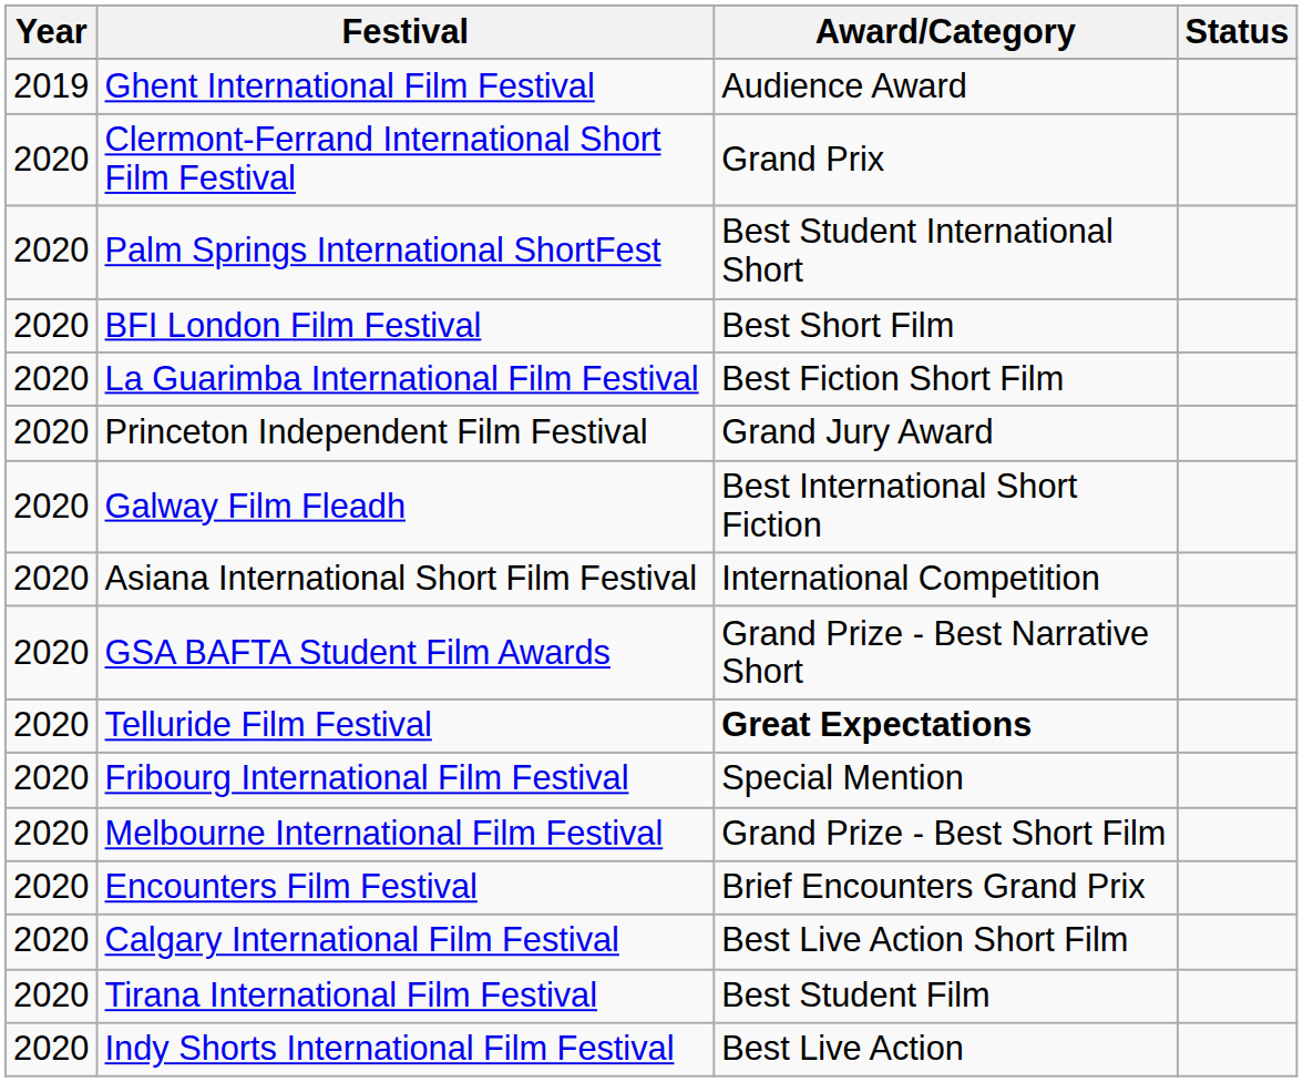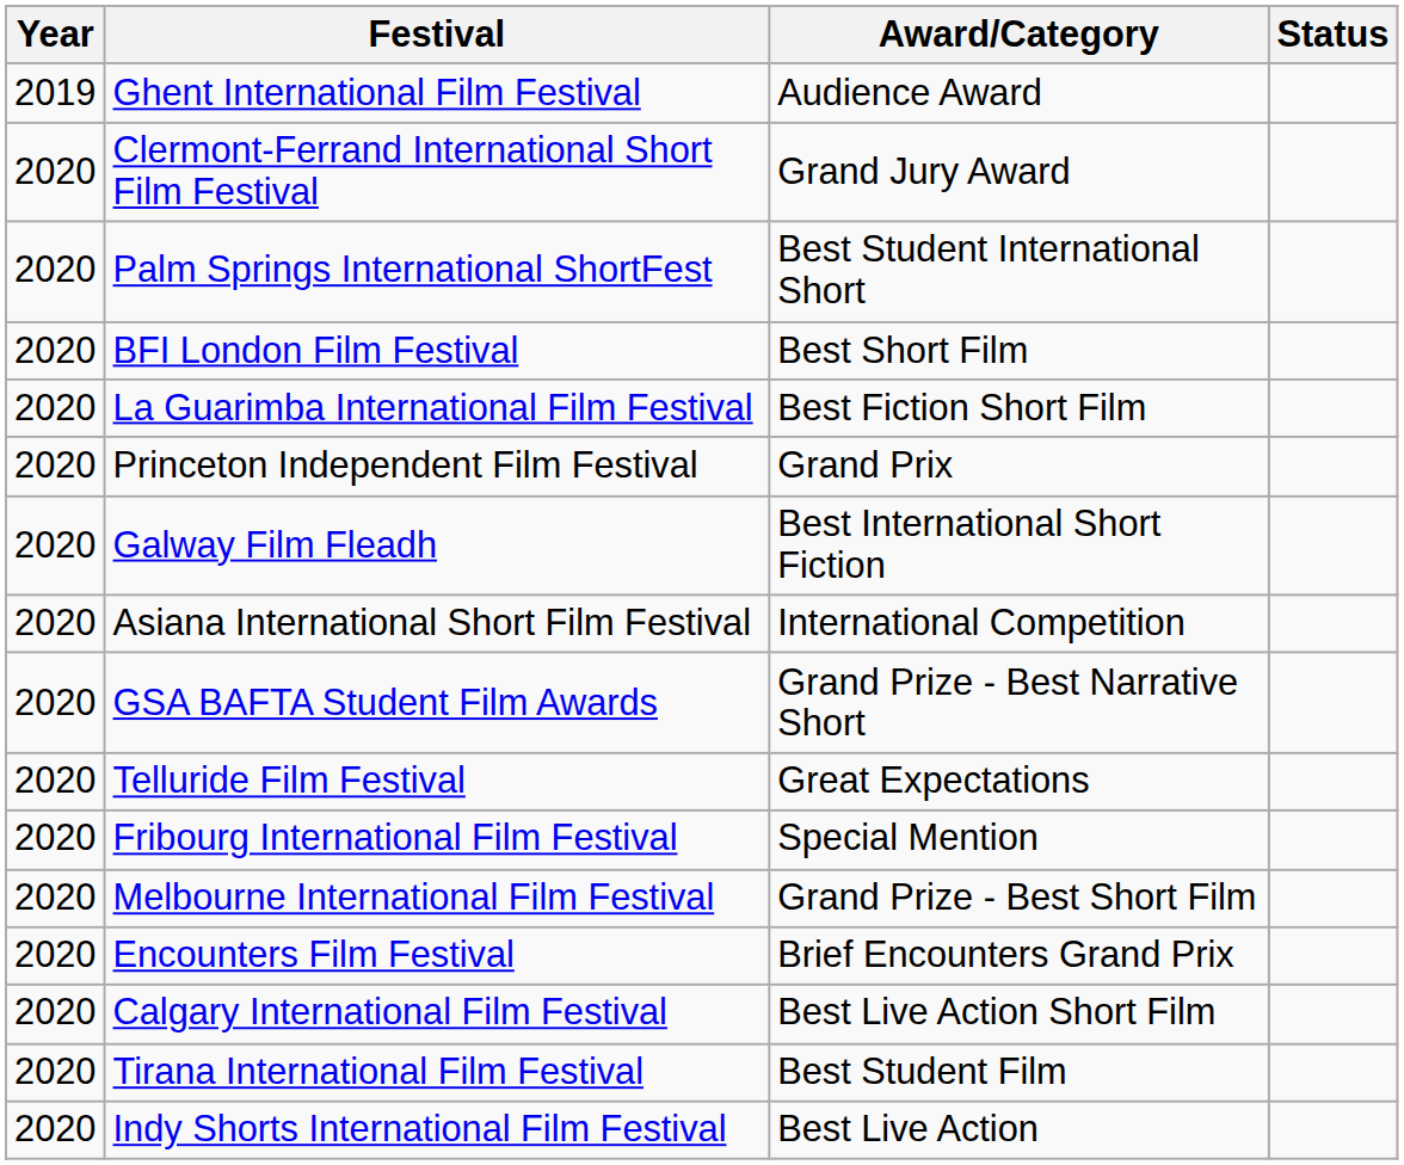Clermont-Ferrand International Short Film Festival | Award/Category: Grand Prix -> Grand Jury Award
Princeton Independent Film Festival | Award/Category: Grand Jury Award -> Grand Prix
Telluride Film Festival | Award/Category: bold -> normal
